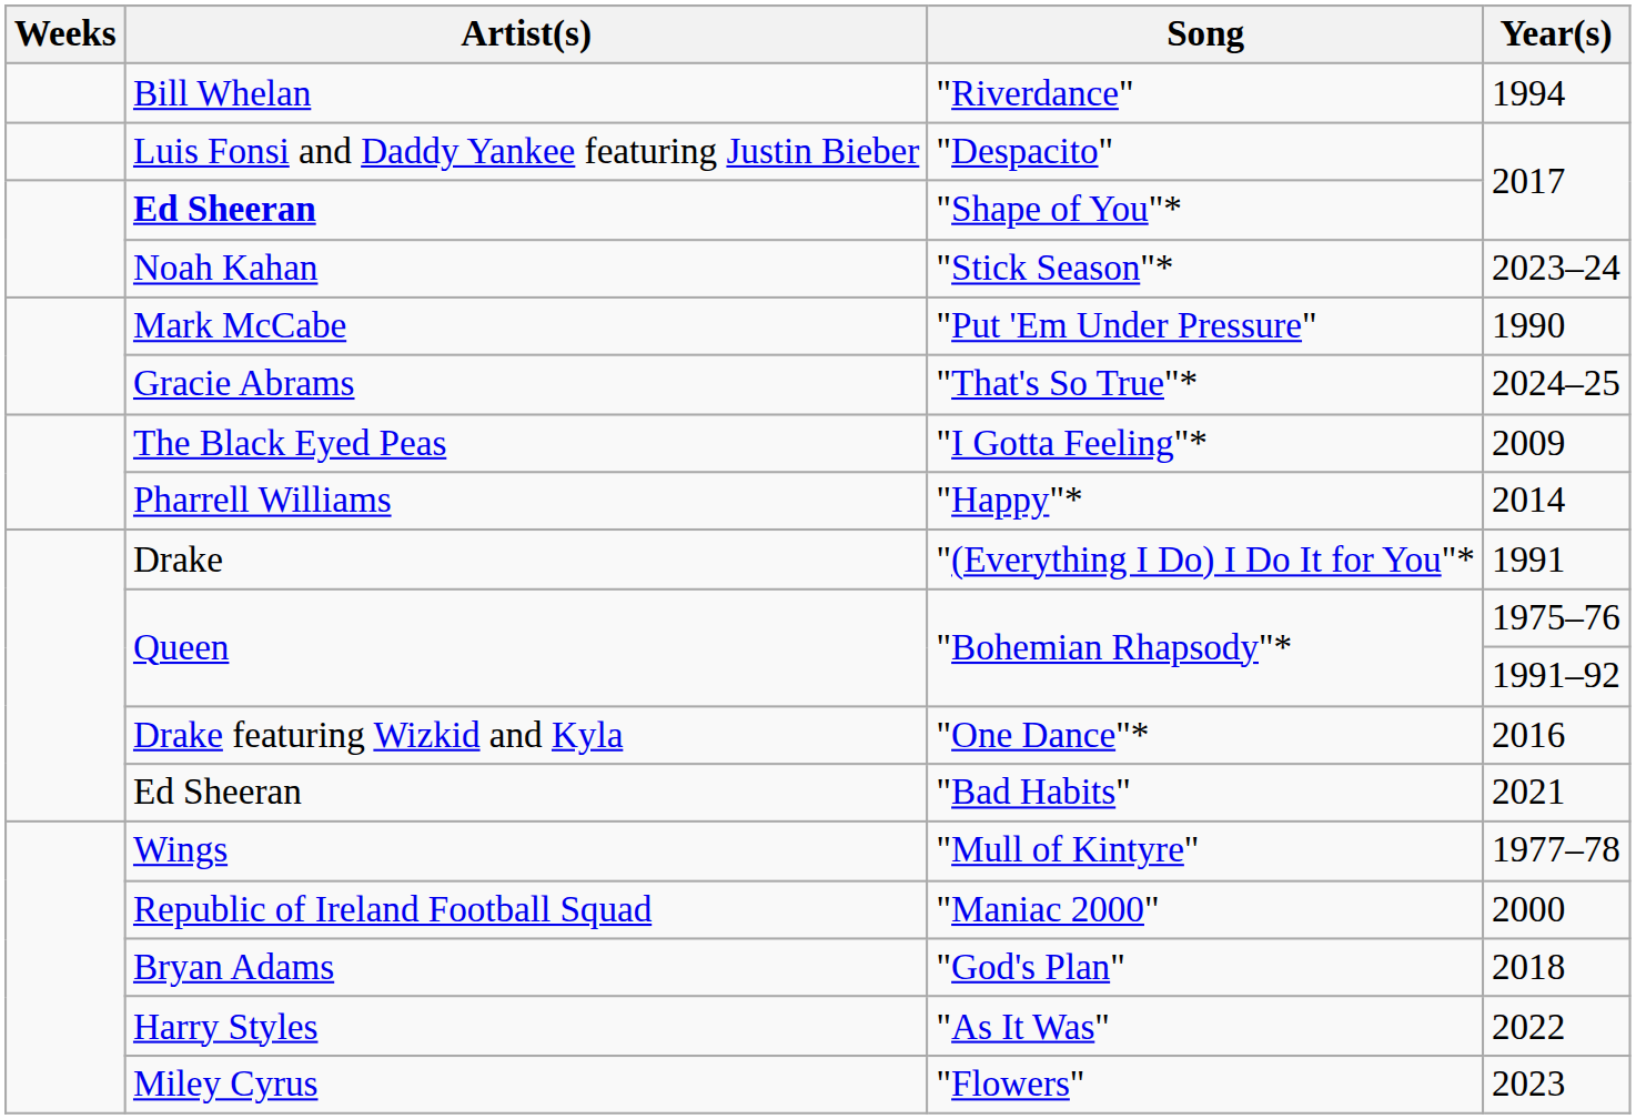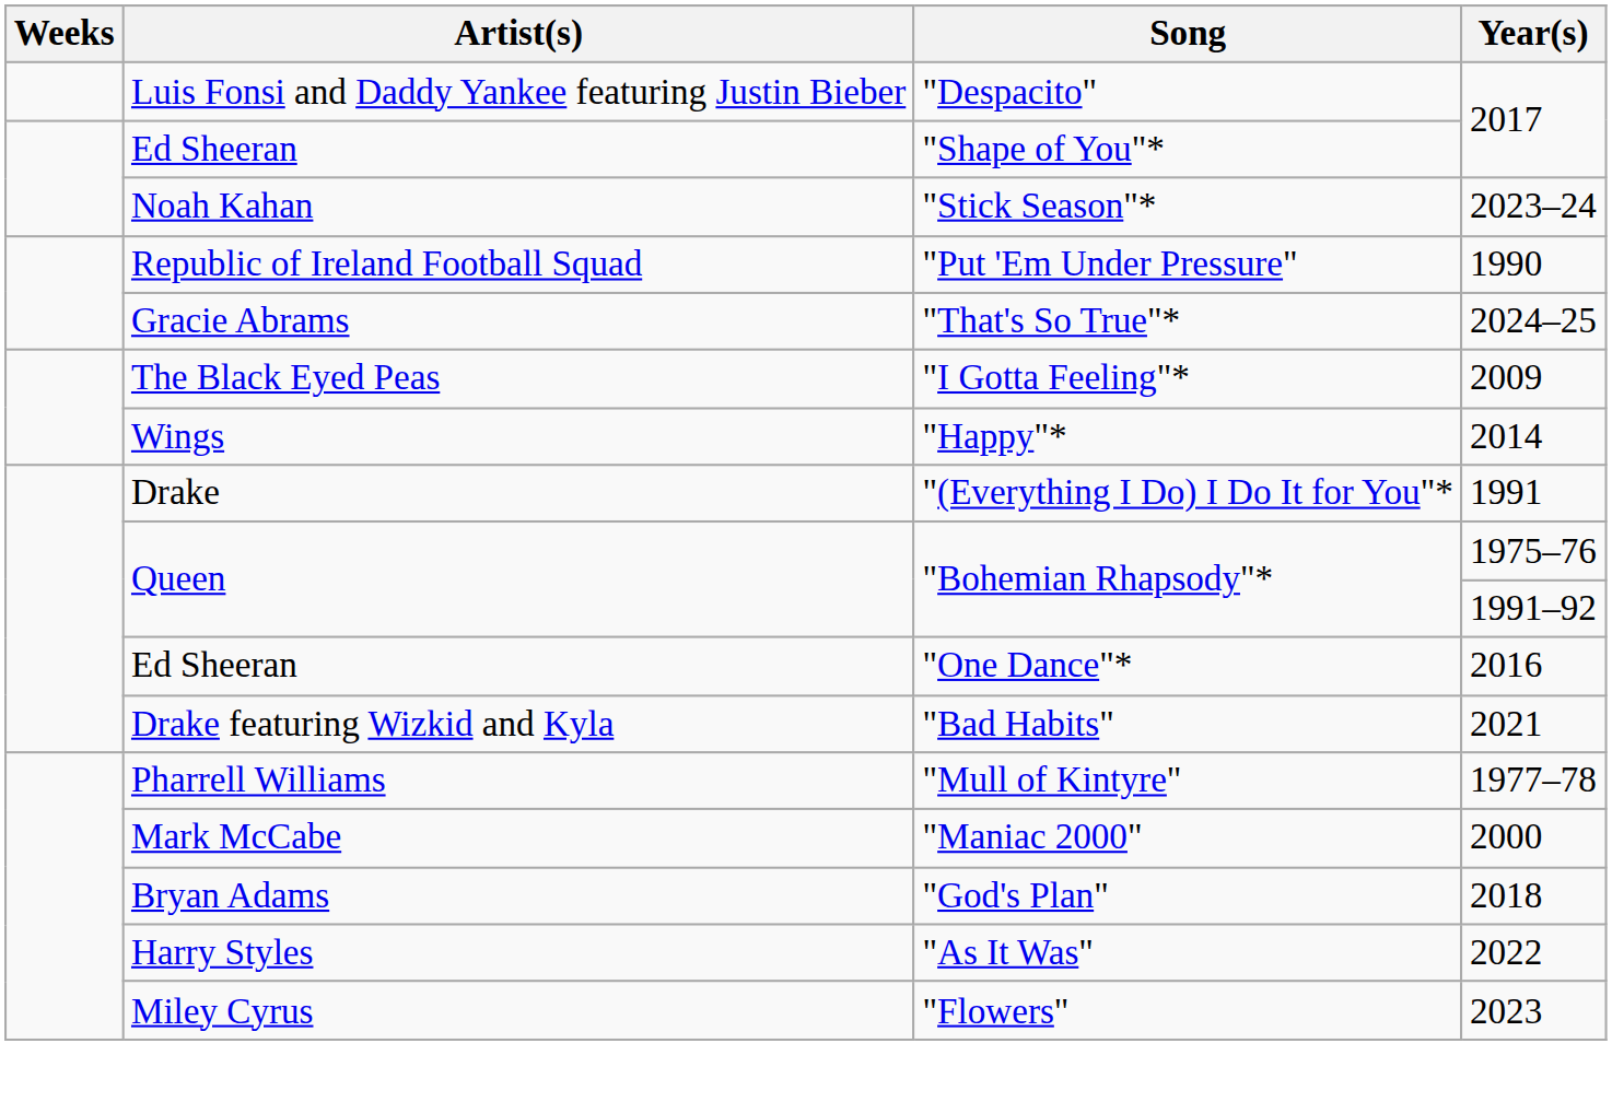- row: Bill Whelan | "Riverdance" | 1994
"Shape of You"* | Artist(s): bold -> normal
"Put 'Em Under Pressure" | Artist(s): Mark McCabe -> Republic of Ireland Football Squad
"Happy"* | Artist(s): Pharrell Williams -> Wings
"One Dance"* | Artist(s): Drake featuring Wizkid and Kyla -> Ed Sheeran
"Bad Habits" | Artist(s): Ed Sheeran -> Drake featuring Wizkid and Kyla
"Mull of Kintyre" | Artist(s): Wings -> Pharrell Williams
"Maniac 2000" | Artist(s): Republic of Ireland Football Squad -> Mark McCabe
